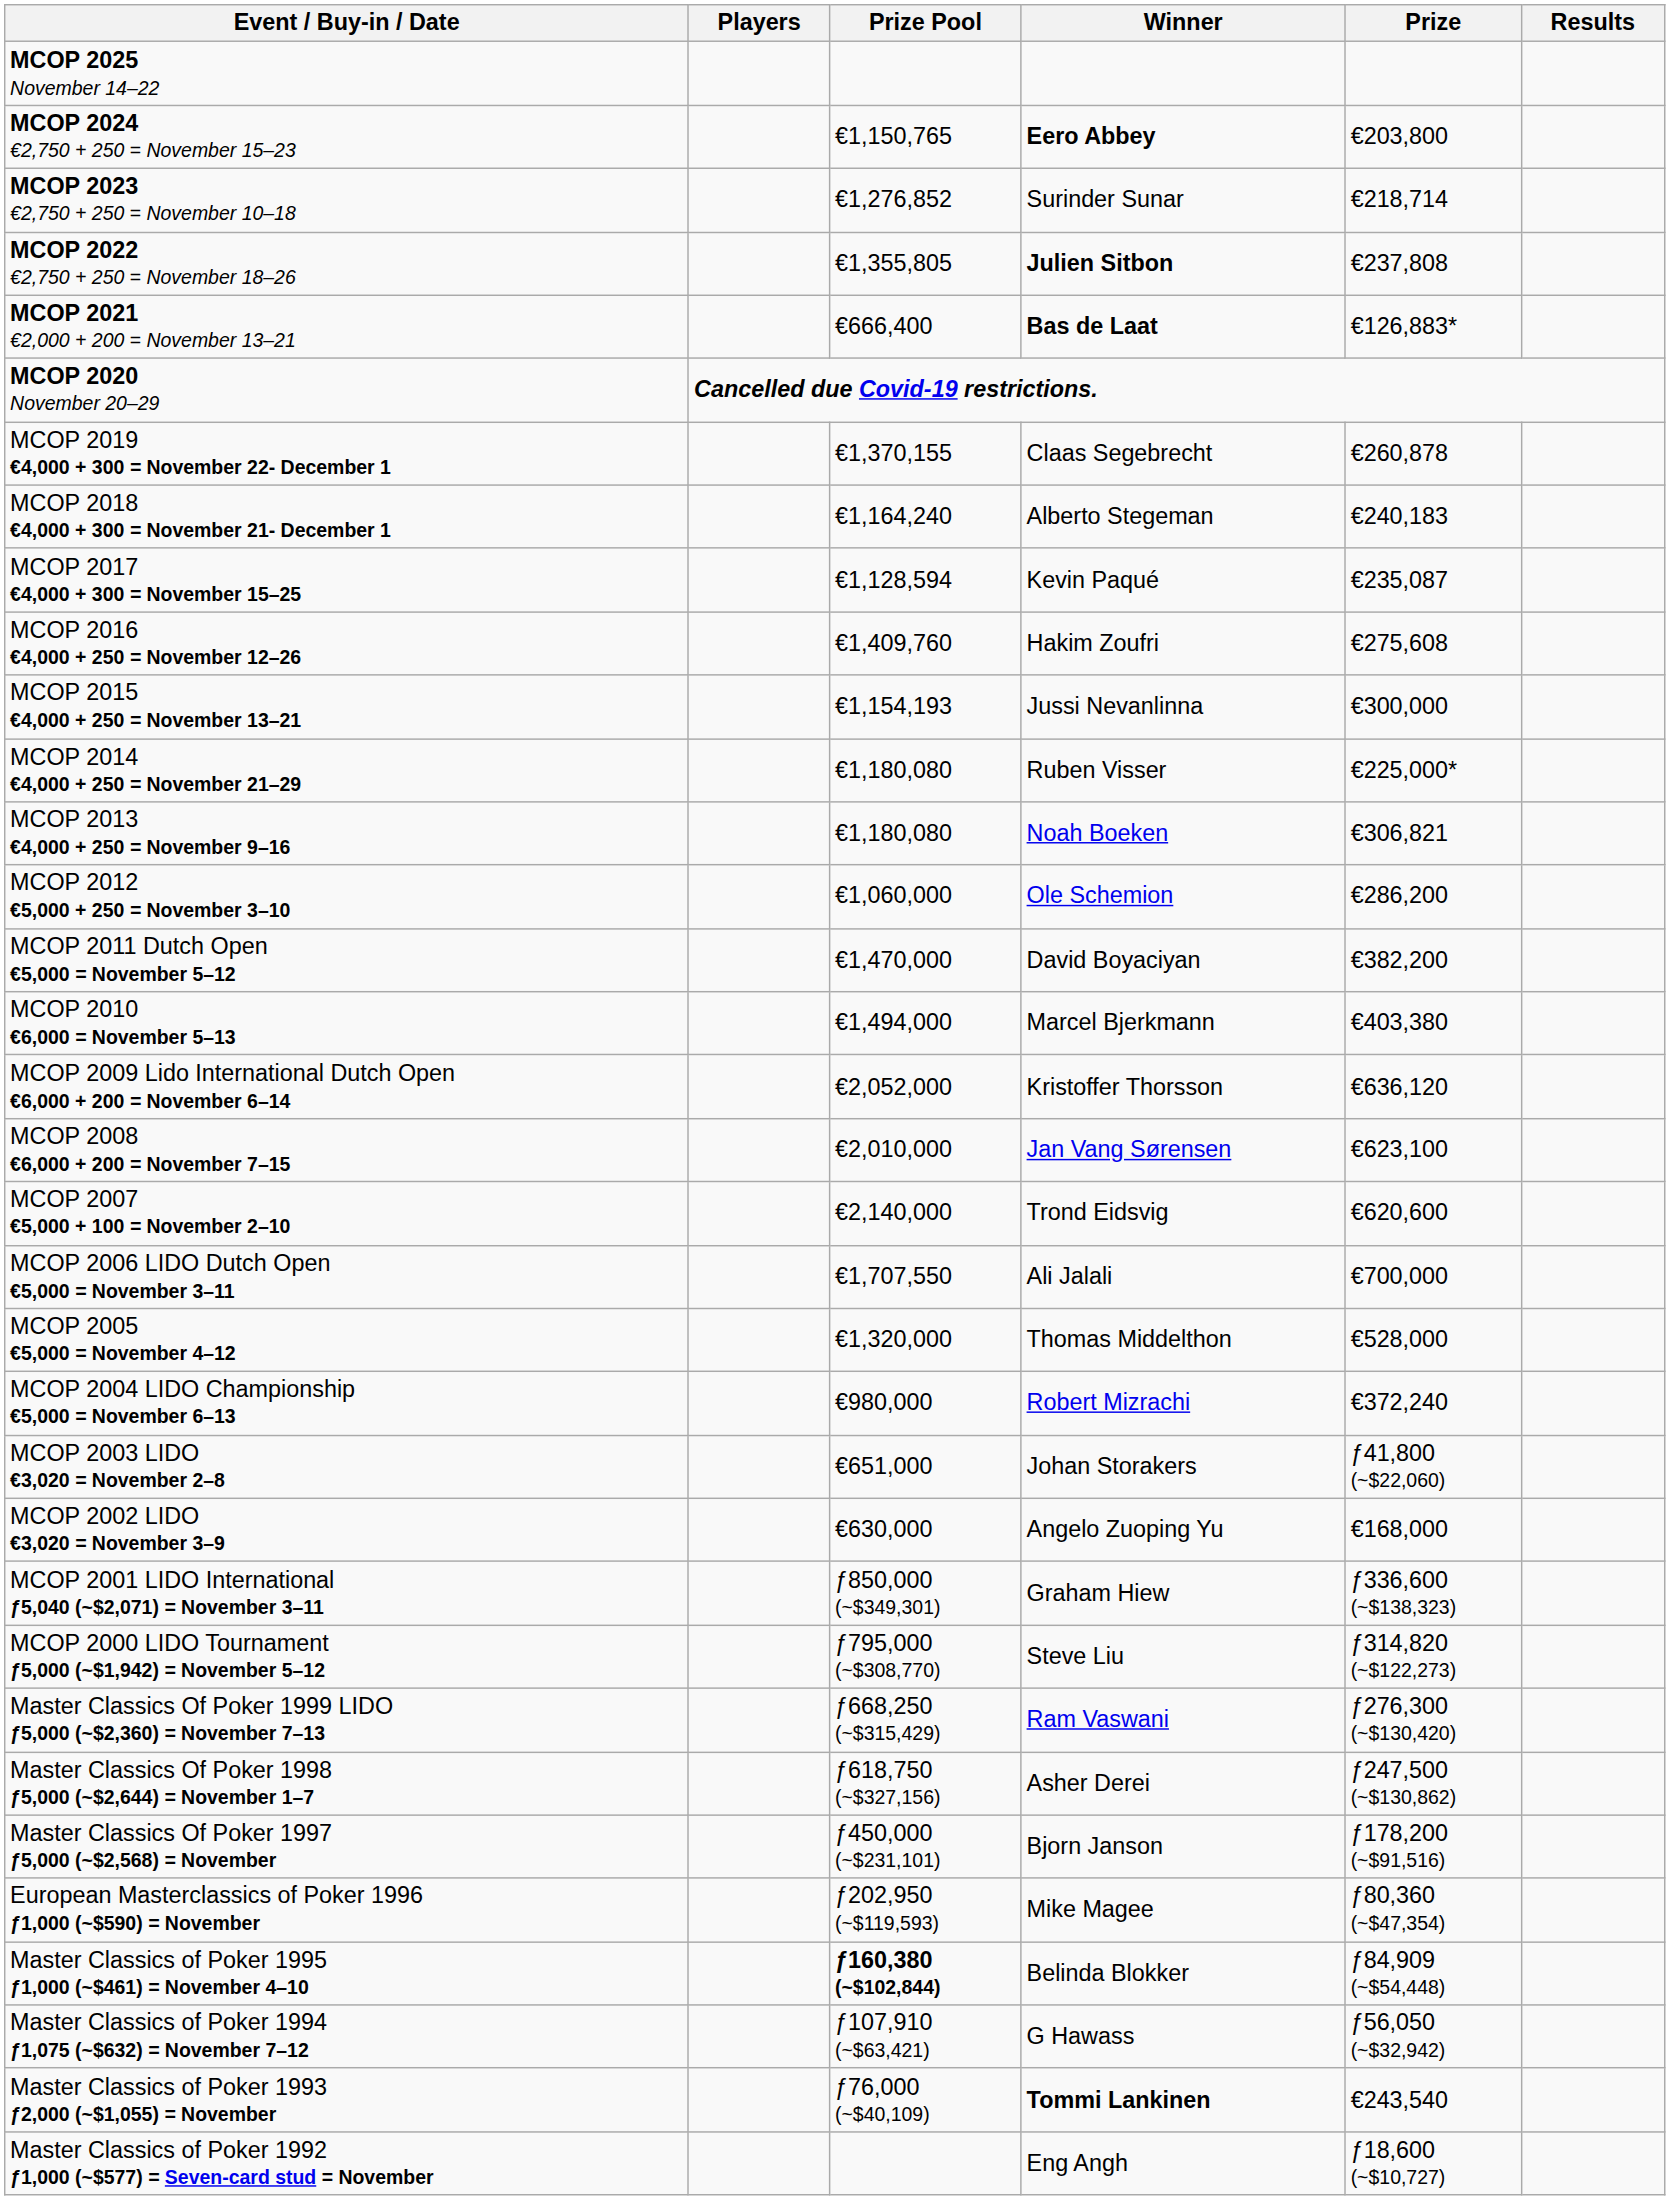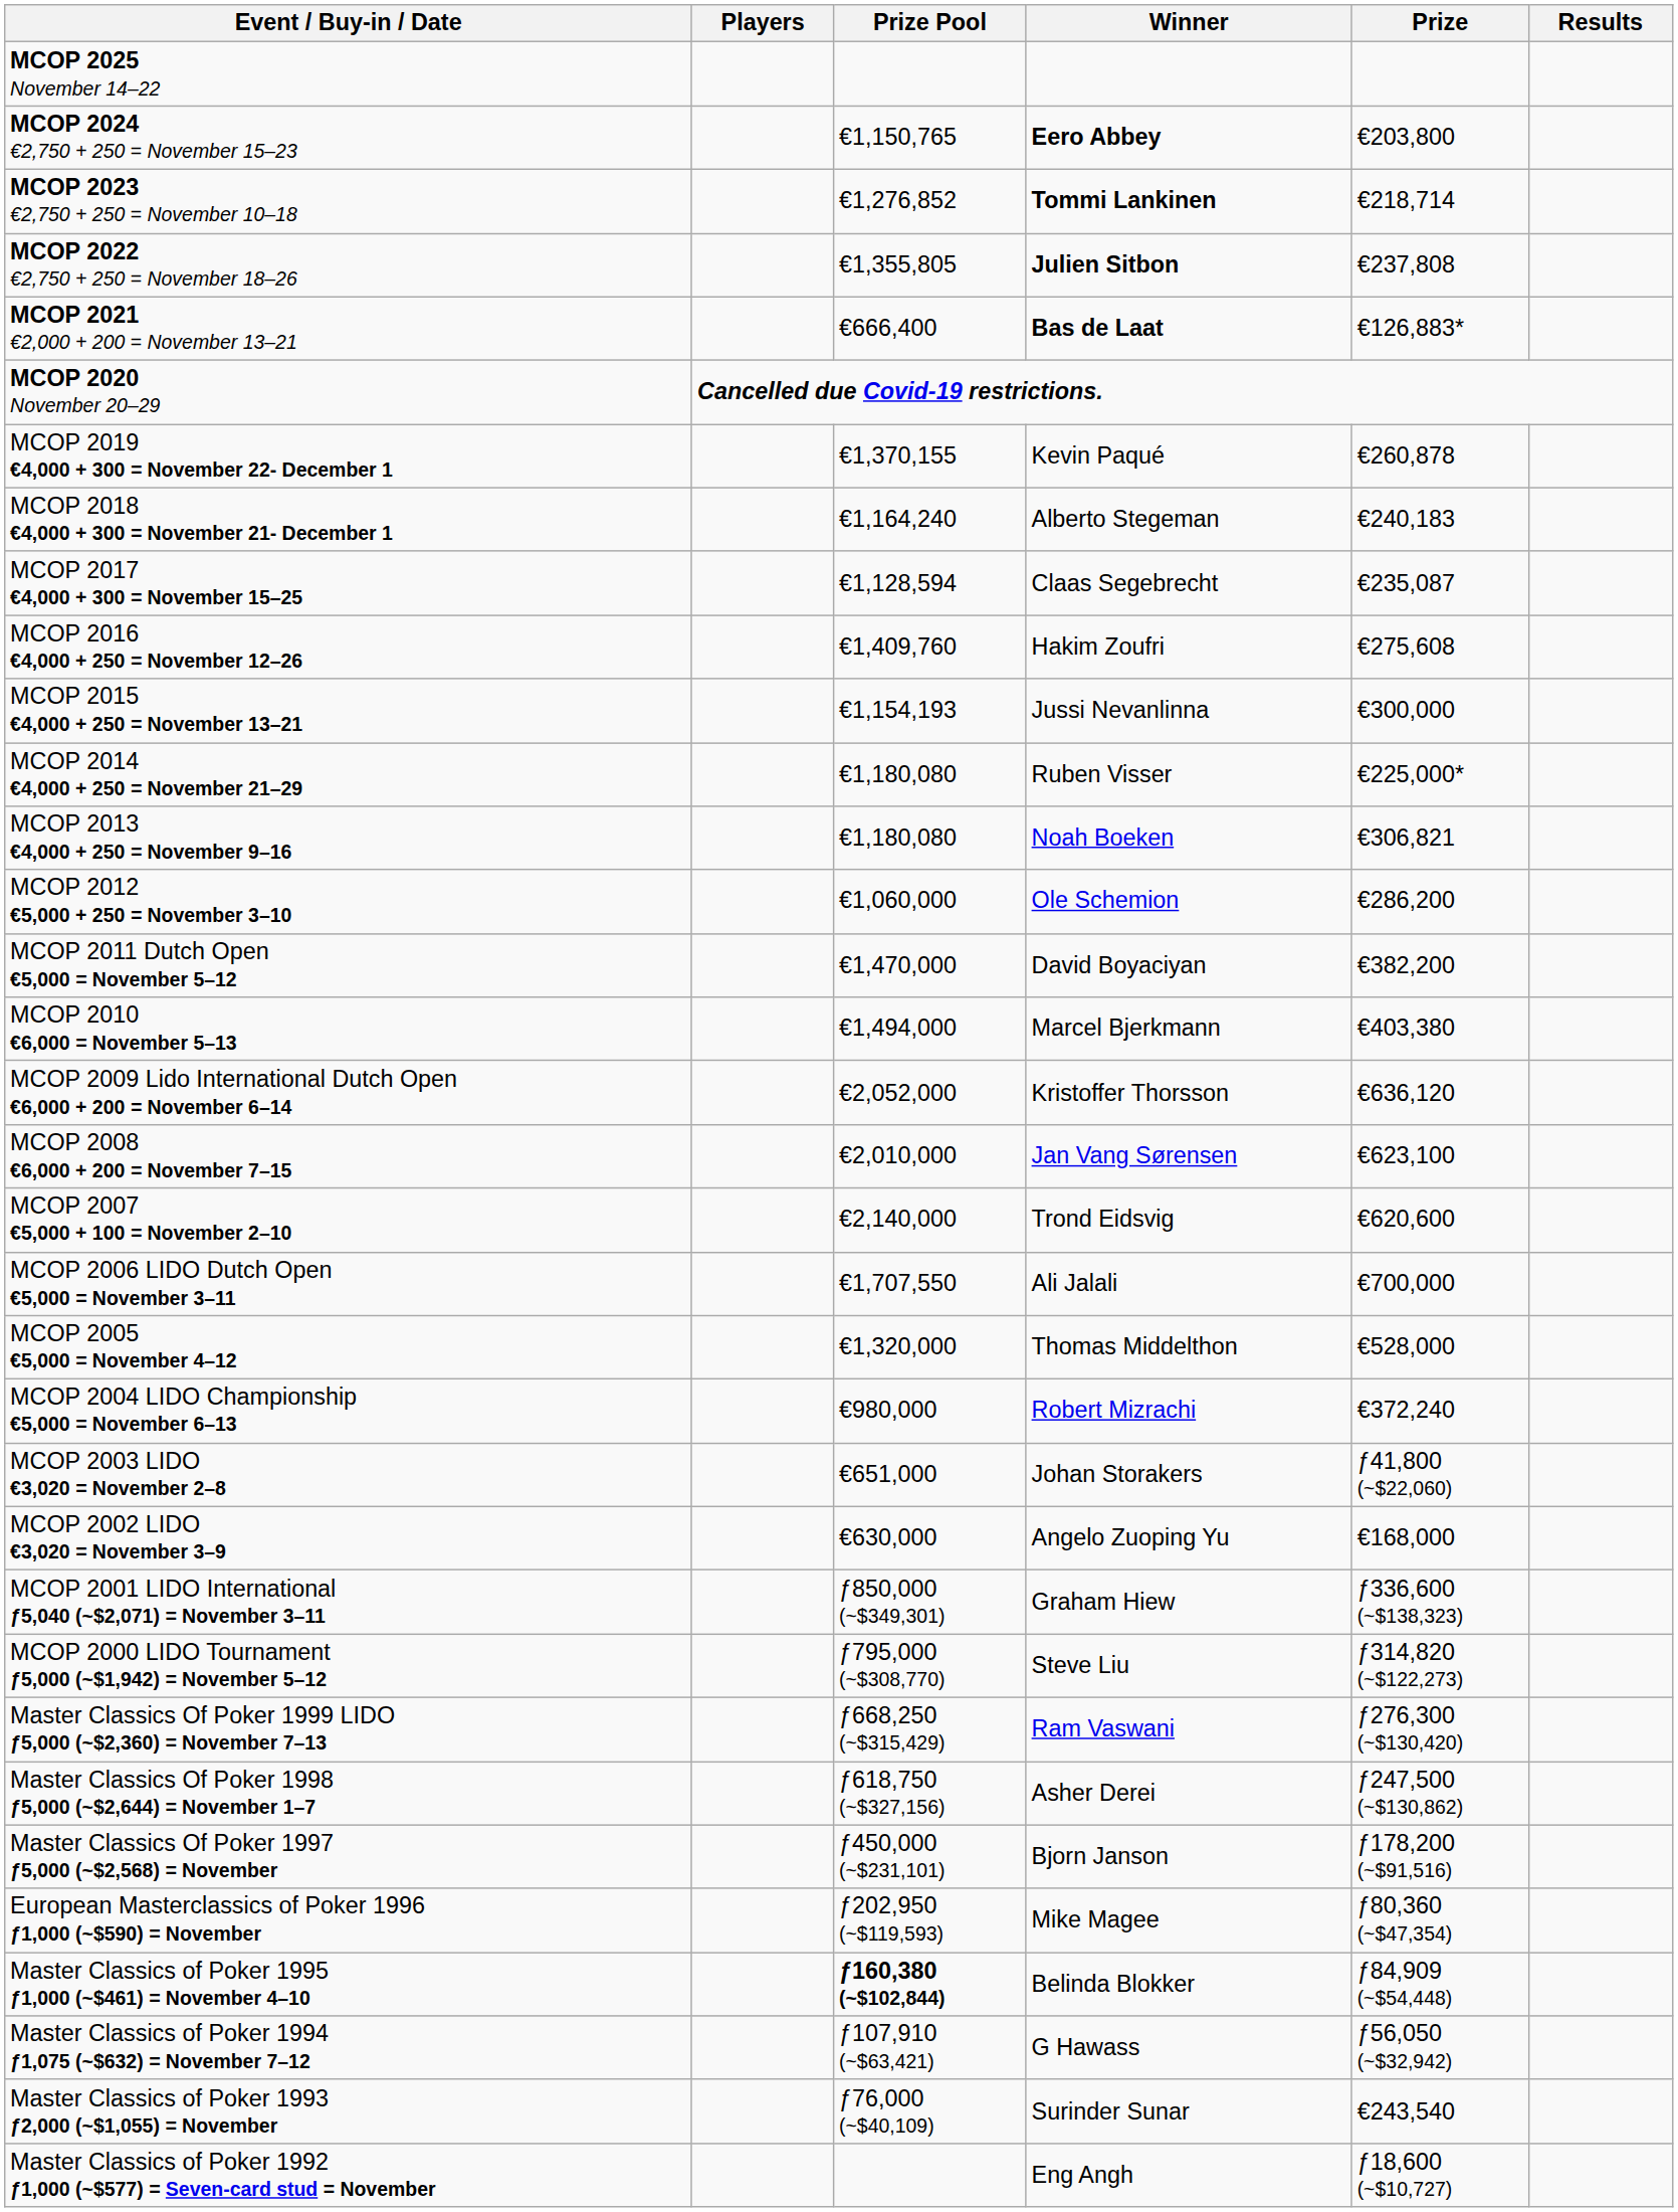MCOP 2023 €2,750 + 250 = November 10–18 | Winner: Surinder Sunar -> Tommi Lankinen
MCOP 2019 €4,000 + 300 = November 22- December 1 | Winner: Claas Segebrecht -> Kevin Paqué
MCOP 2017 €4,000 + 300 = November 15–25 | Winner: Kevin Paqué -> Claas Segebrecht
Master Classics of Poker 1993 ƒ2,000 (~$1,055) = November | Winner: Tommi Lankinen -> Surinder Sunar
